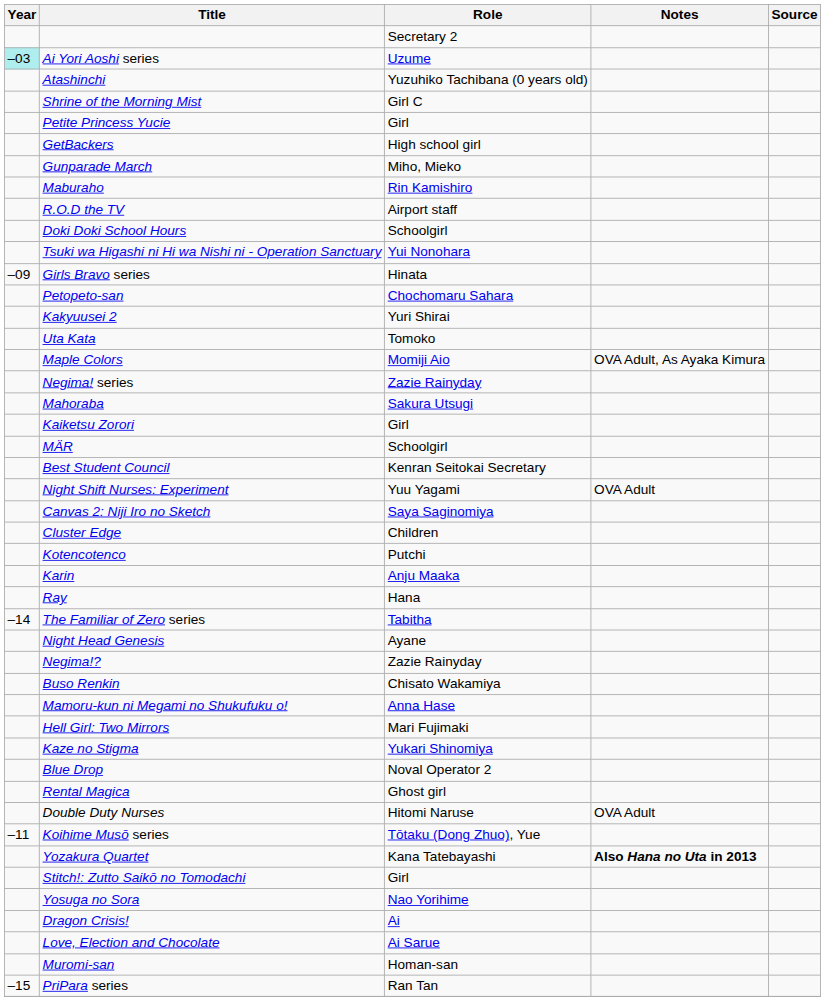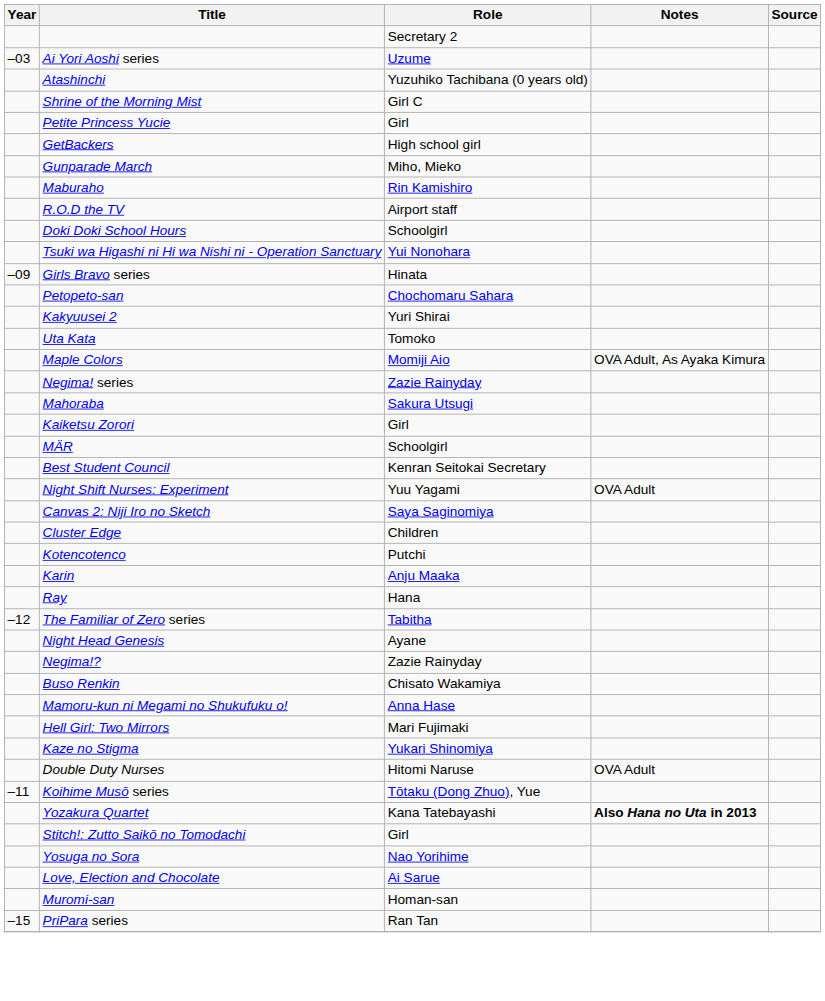Ai Yori Aoshi series | Year: paleturquoise background -> no background
The Familiar of Zero series | Year: –14 -> –12
- row: Blue Drop | Noval Operator 2
- row: Rental Magica | Ghost girl
- row: Dragon Crisis! | Ai
